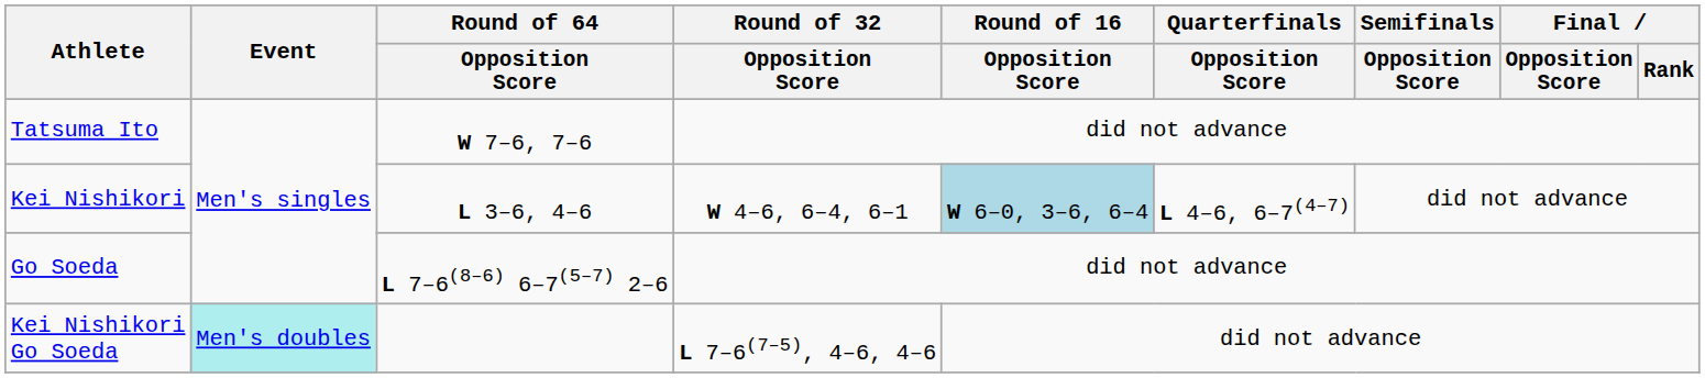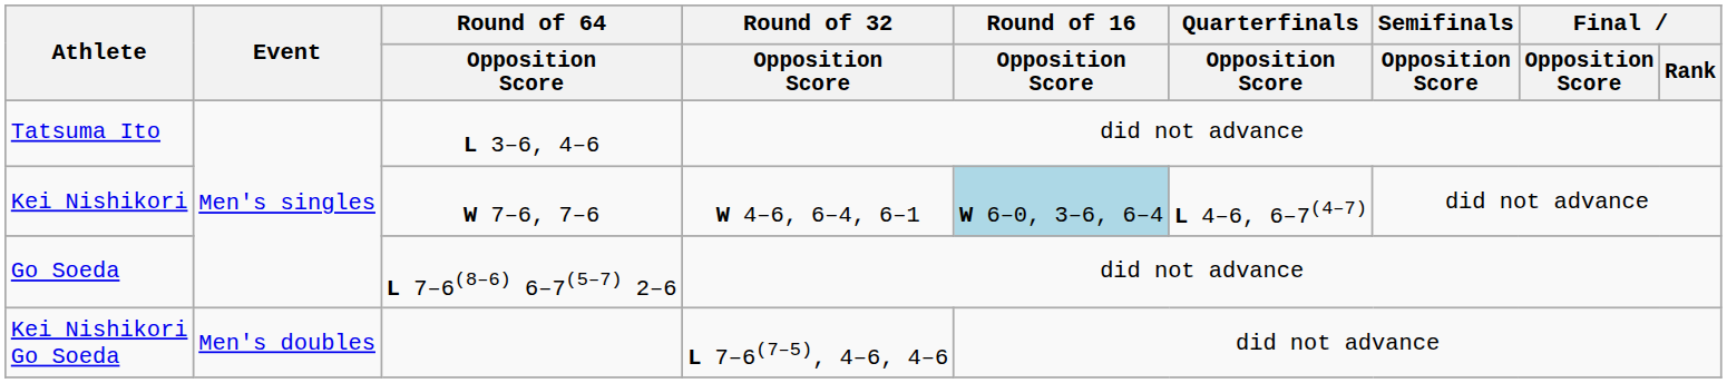Tatsuma Ito | Round of 64 / Opposition Score: W 7–6, 7–6 -> L 3–6, 4–6
Kei Nishikori | Round of 64 / Opposition Score: L 3–6, 4–6 -> W 7–6, 7–6
Kei Nishikori Go Soeda | Event: paleturquoise background -> no background
